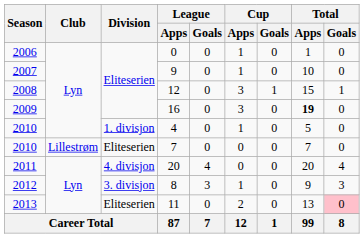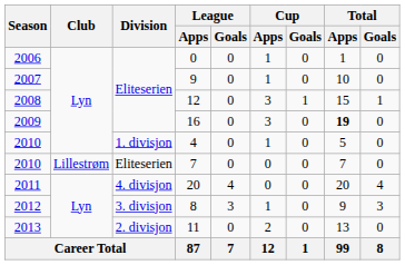11 | Division: Eliteserien -> 2. divisjon
11 | Total / Goals: pink background -> no background
